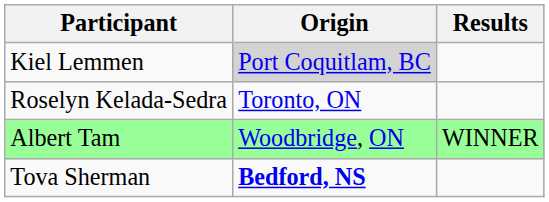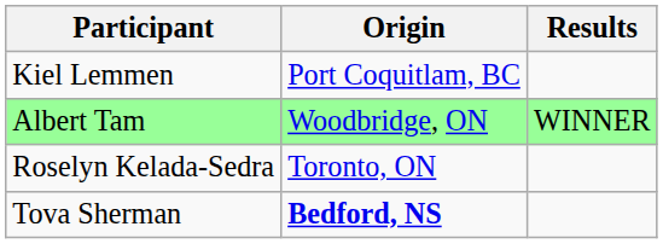Kiel Lemmen | Origin: lightgrey background -> no background
rows swapped: Roselyn Kelada-Sedra <-> Albert Tam
